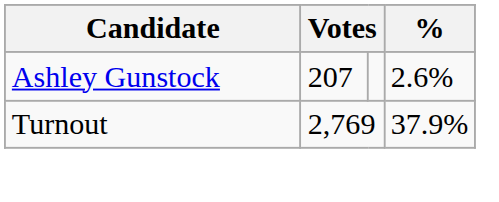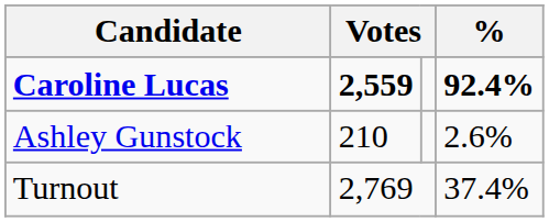+ row: Caroline Lucas | 2,559 | 92.4%
Ashley Gunstock | column 2: 207 -> 210
Turnout | %: 37.9% -> 37.4%
